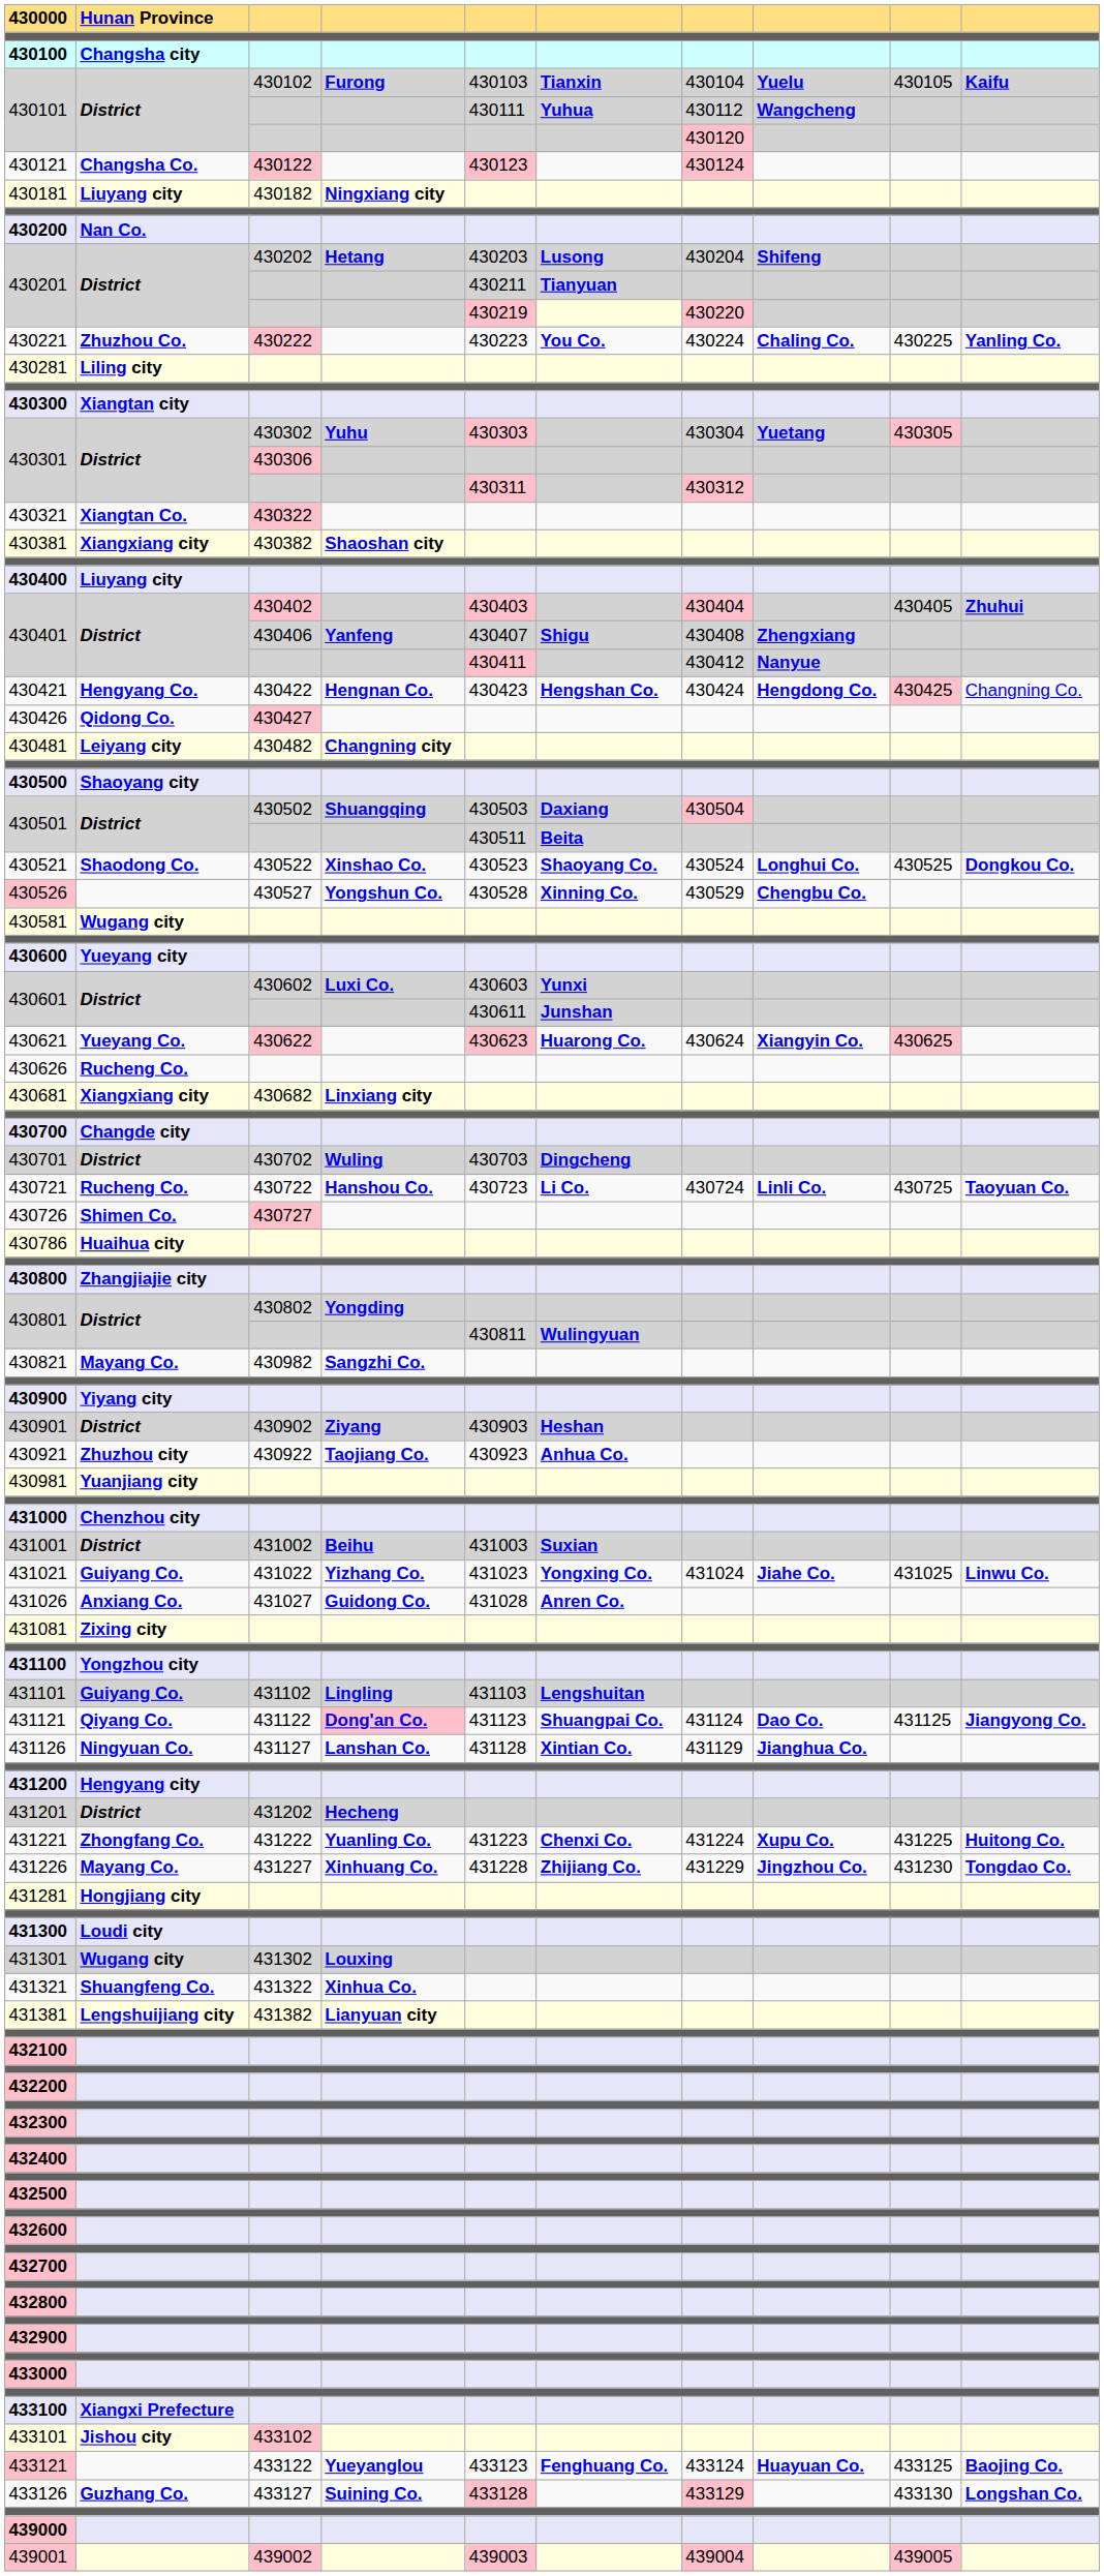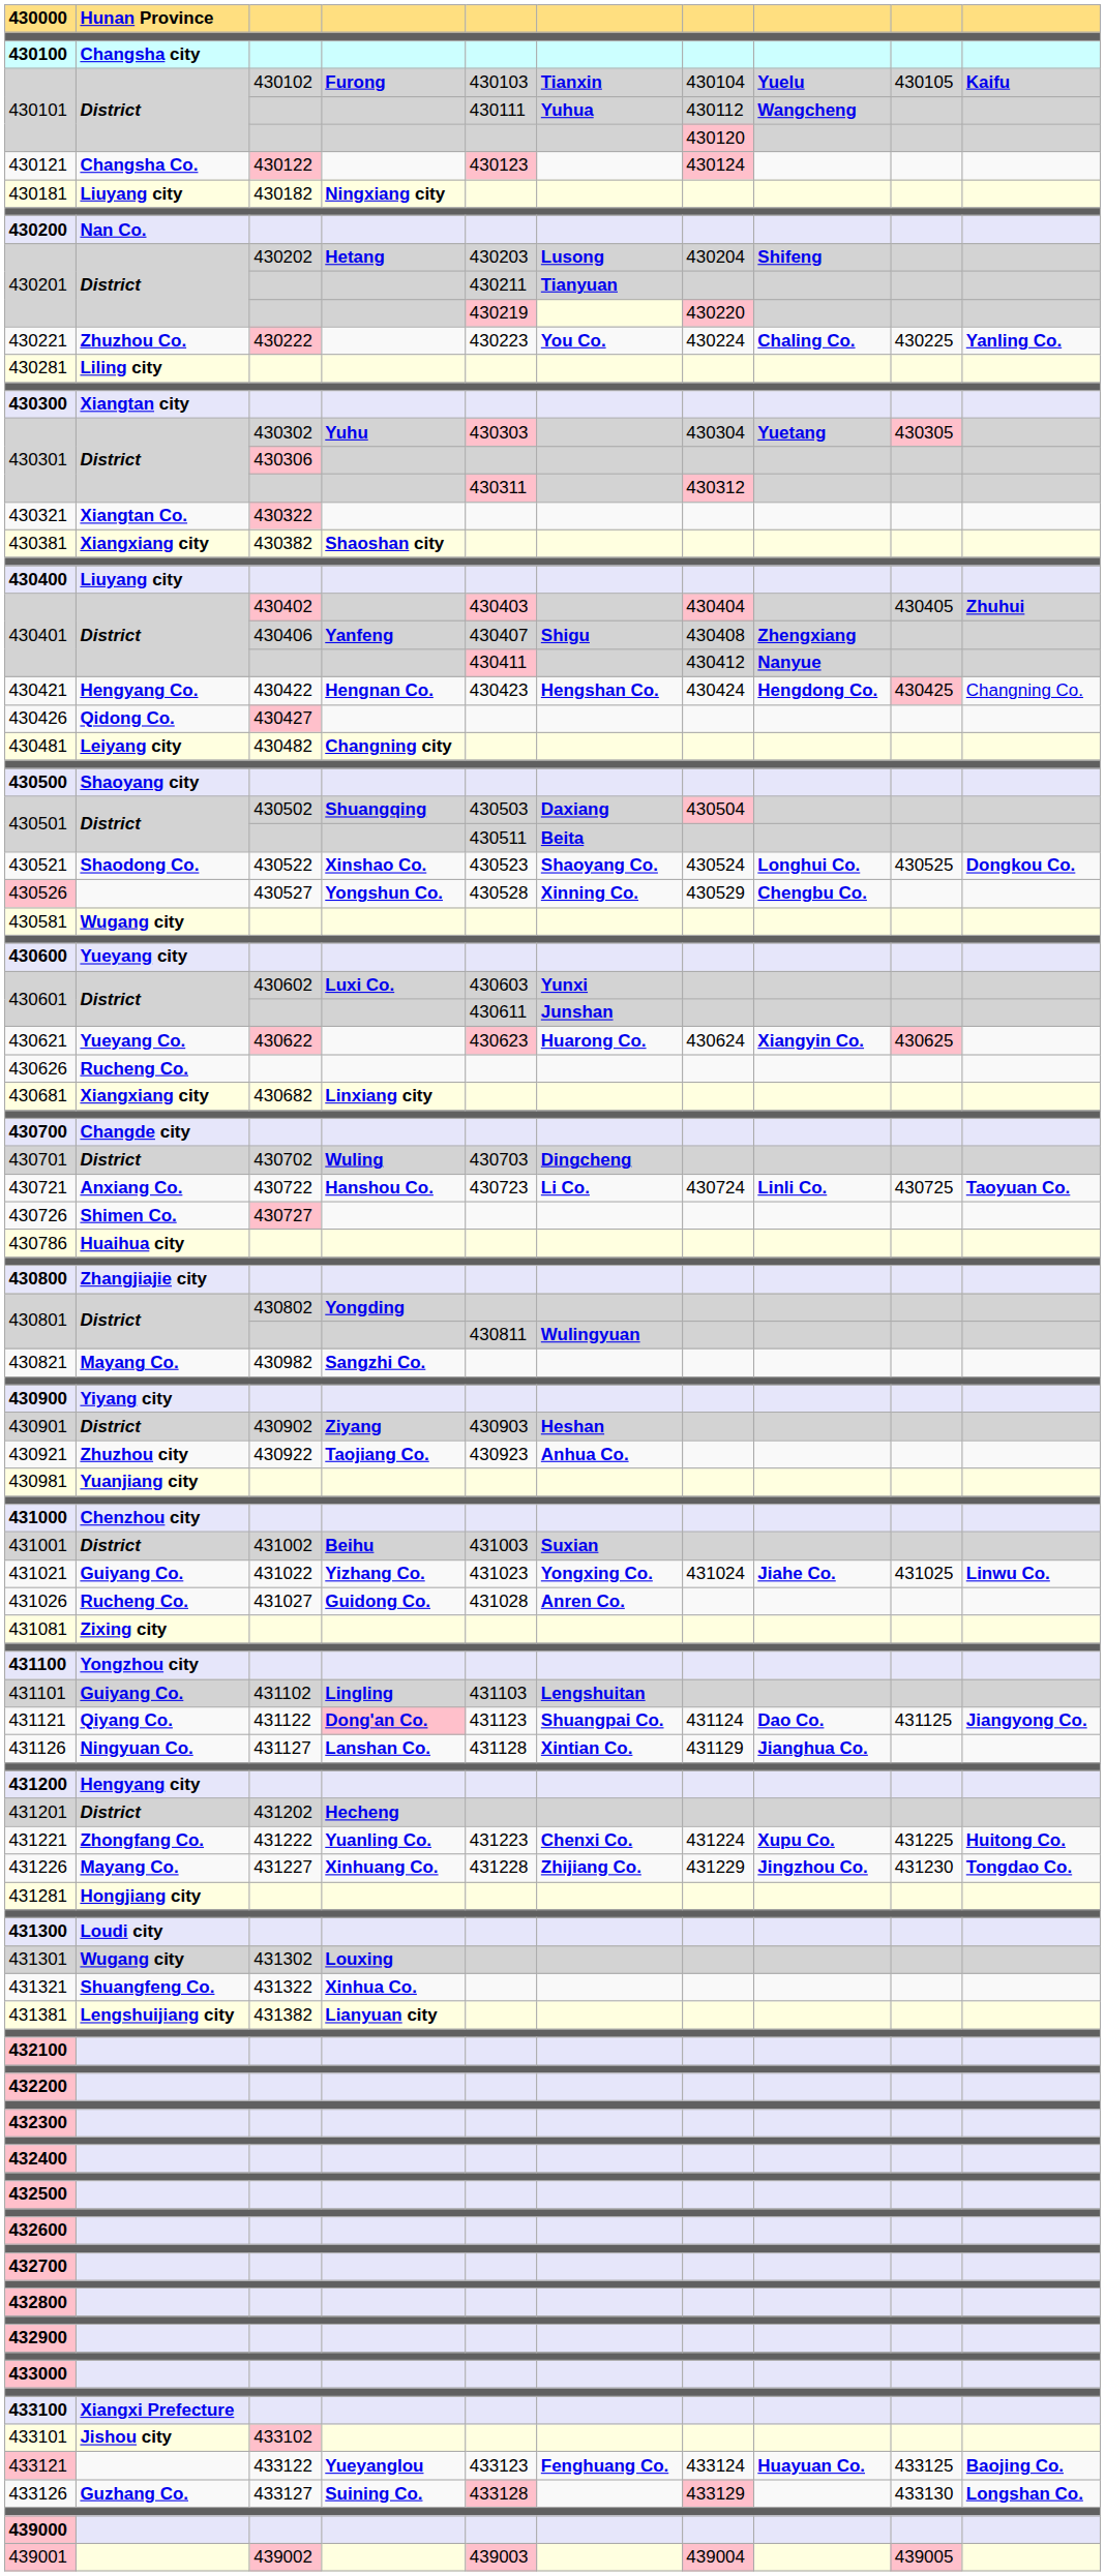430721 | column 2: Rucheng Co. -> Anxiang Co.
431026 | column 2: Anxiang Co. -> Rucheng Co.
